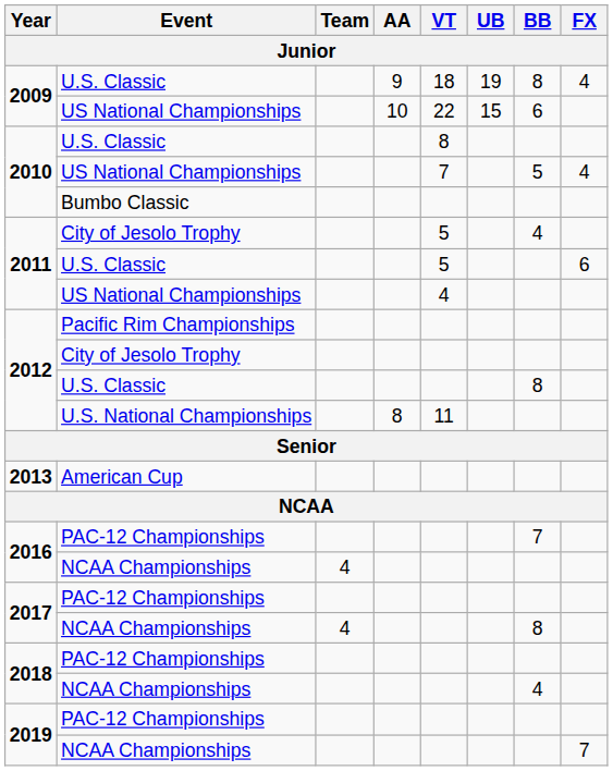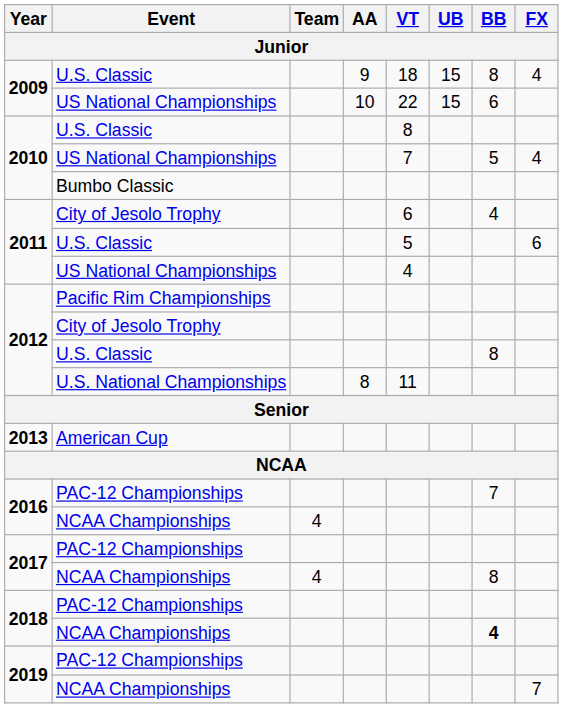2009 / U.S. Classic | UB: 19 -> 15
2011 / City of Jesolo Trophy | VT: 5 -> 6
2018 / NCAA Championships | BB: normal -> bold
